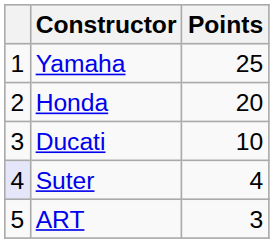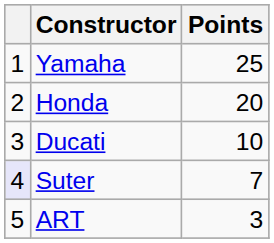Suter | Points: 4 -> 7
